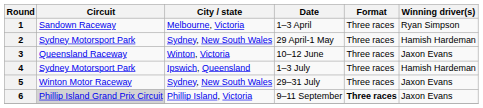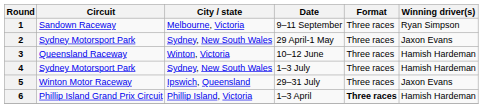1 | Date: 1–3 April -> 9–11 September
2 | Winning driver(s): Hamish Hardeman -> Jaxon Evans
3 | Winning driver(s): Jaxon Evans -> Hamish Hardeman
4 | City / state: Ipswich, Queensland -> Sydney, New South Wales
5 | City / state: Sydney, New South Wales -> Ipswich, Queensland
6 | Circuit: lightgrey background -> no background
6 | Date: 9–11 September -> 1–3 April
6 | Winning driver(s): Jaxon Evans -> Hamish Hardeman
